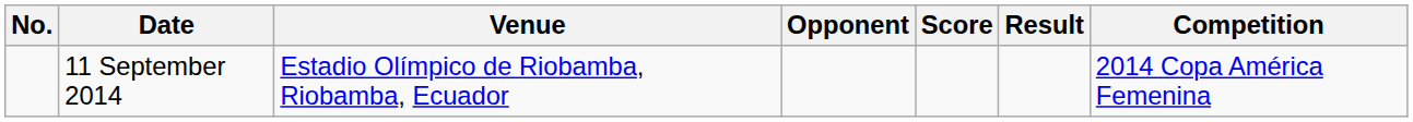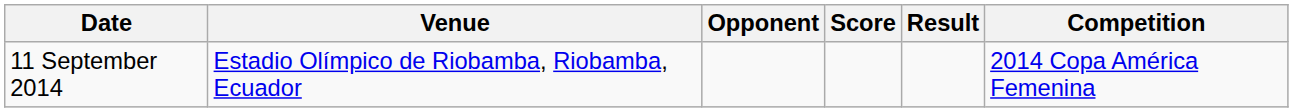- column: No.
